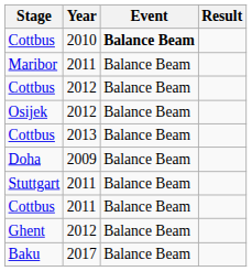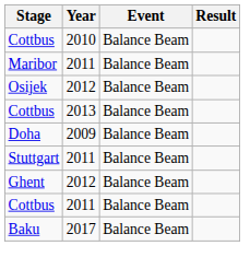Cottbus / 2010 | Event: bold -> normal
- row: Cottbus | 2012 | Balance Beam
rows swapped: Cottbus / 2011 <-> Ghent
